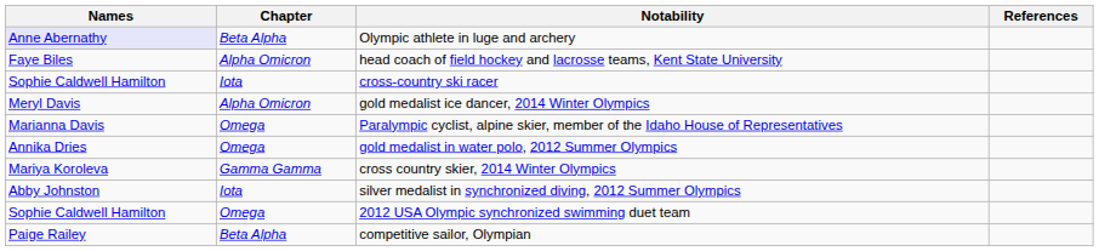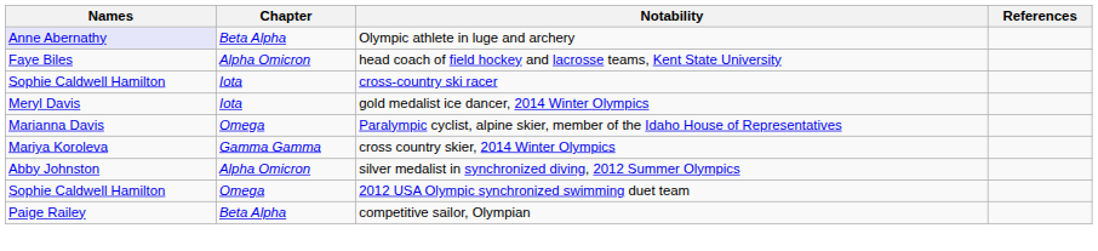gold medalist ice dancer, 2014 Winter Olympics | Chapter: Alpha Omicron -> Iota
- row: Annika Dries | Omega | gold medalist in water polo, 2012 Summer Olympics
silver medalist in synchronized diving, 2012 Summer Olympics | Chapter: Iota -> Alpha Omicron
